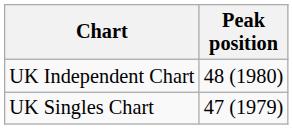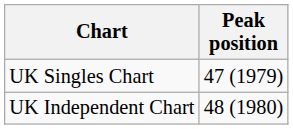rows swapped: UK Singles Chart <-> UK Independent Chart
